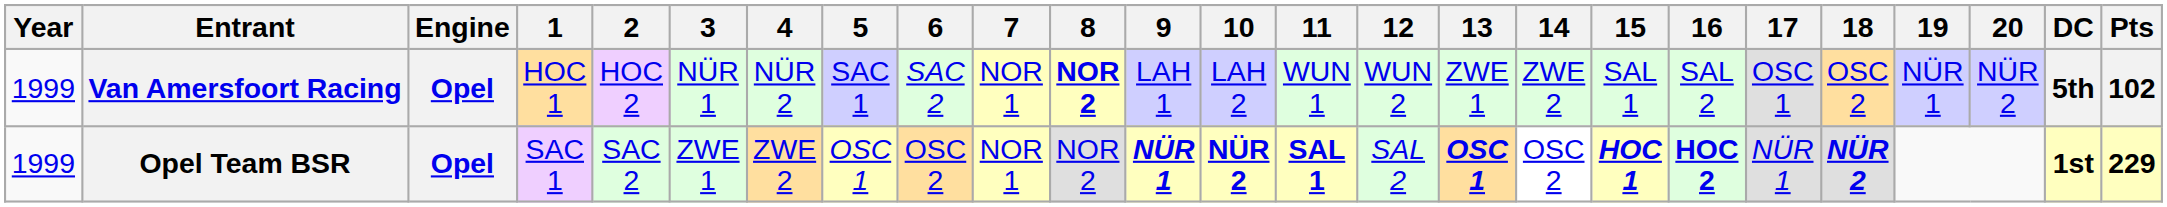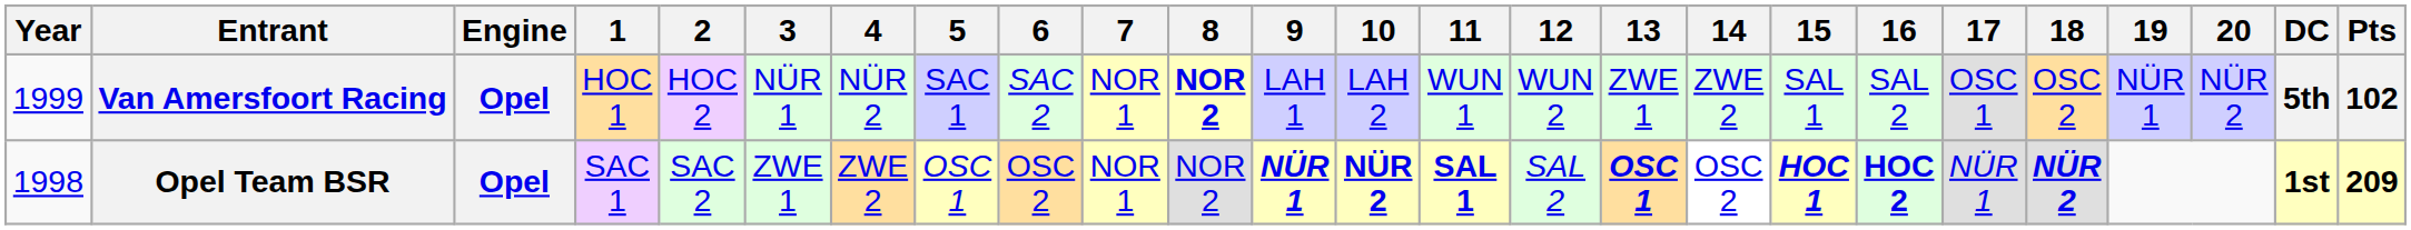Opel Team BSR | Year: 1999 -> 1998
Opel Team BSR | Pts: 229 -> 209
